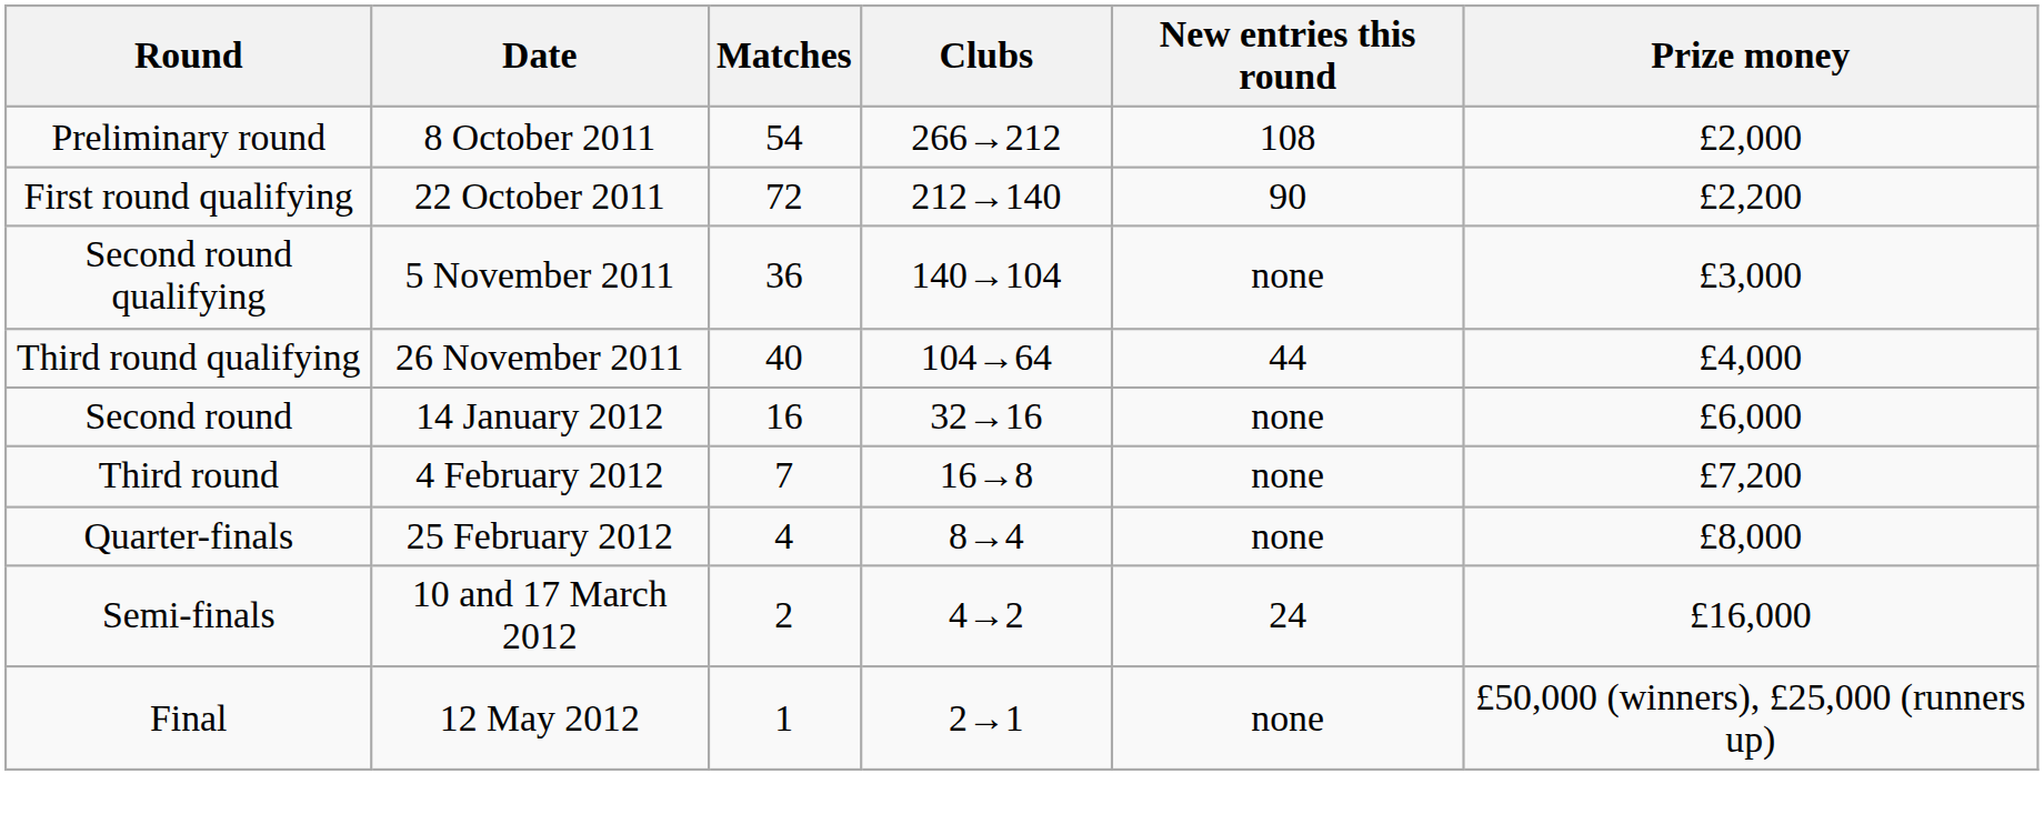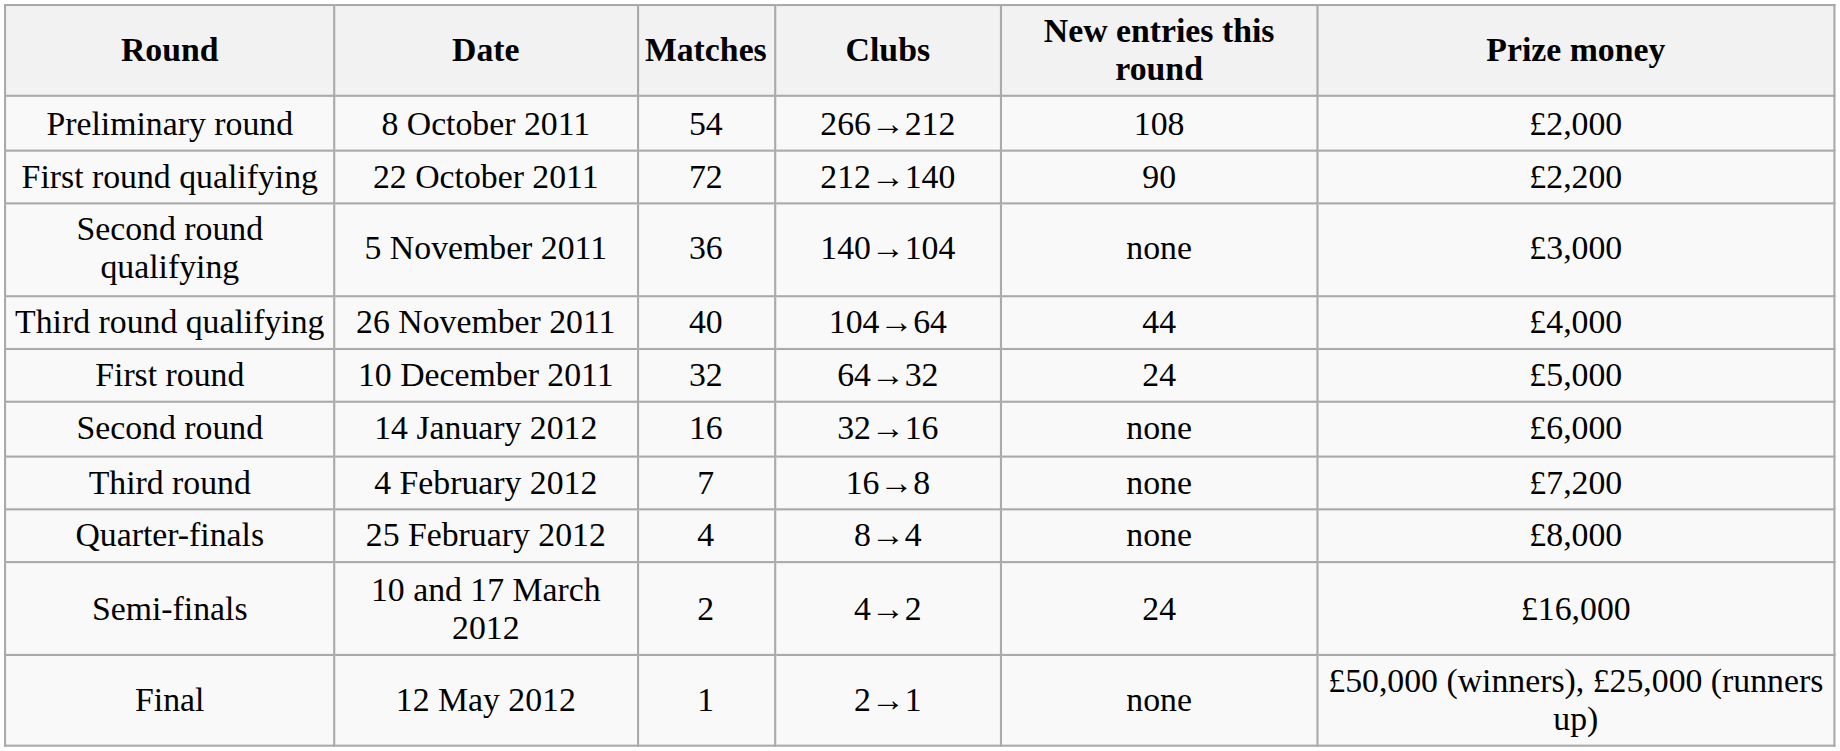+ row: First round | 10 December 2011 | 32 | 64→32 | 24 | £5,000
